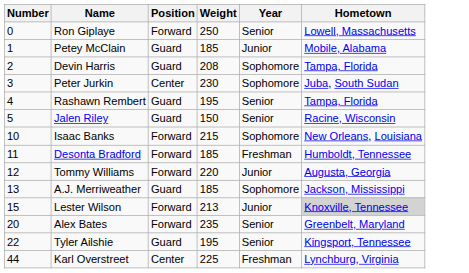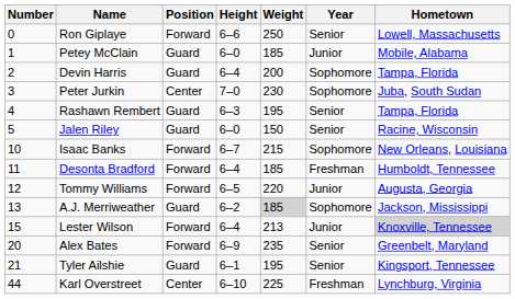+ column: Height | 6–6 | 6–0 | 6–4 | 7–0 | 6–3 | 6–0 | 6–7 | 6–4 | 6–5 | 6–2 | 6–4 | 6–9 | 6–1 | 6–10
Devin Harris | Weight: 208 -> 200
A.J. Merriweather | Weight: no background -> lightgrey background
Tyler Ailshie | Number: 22 -> 21
